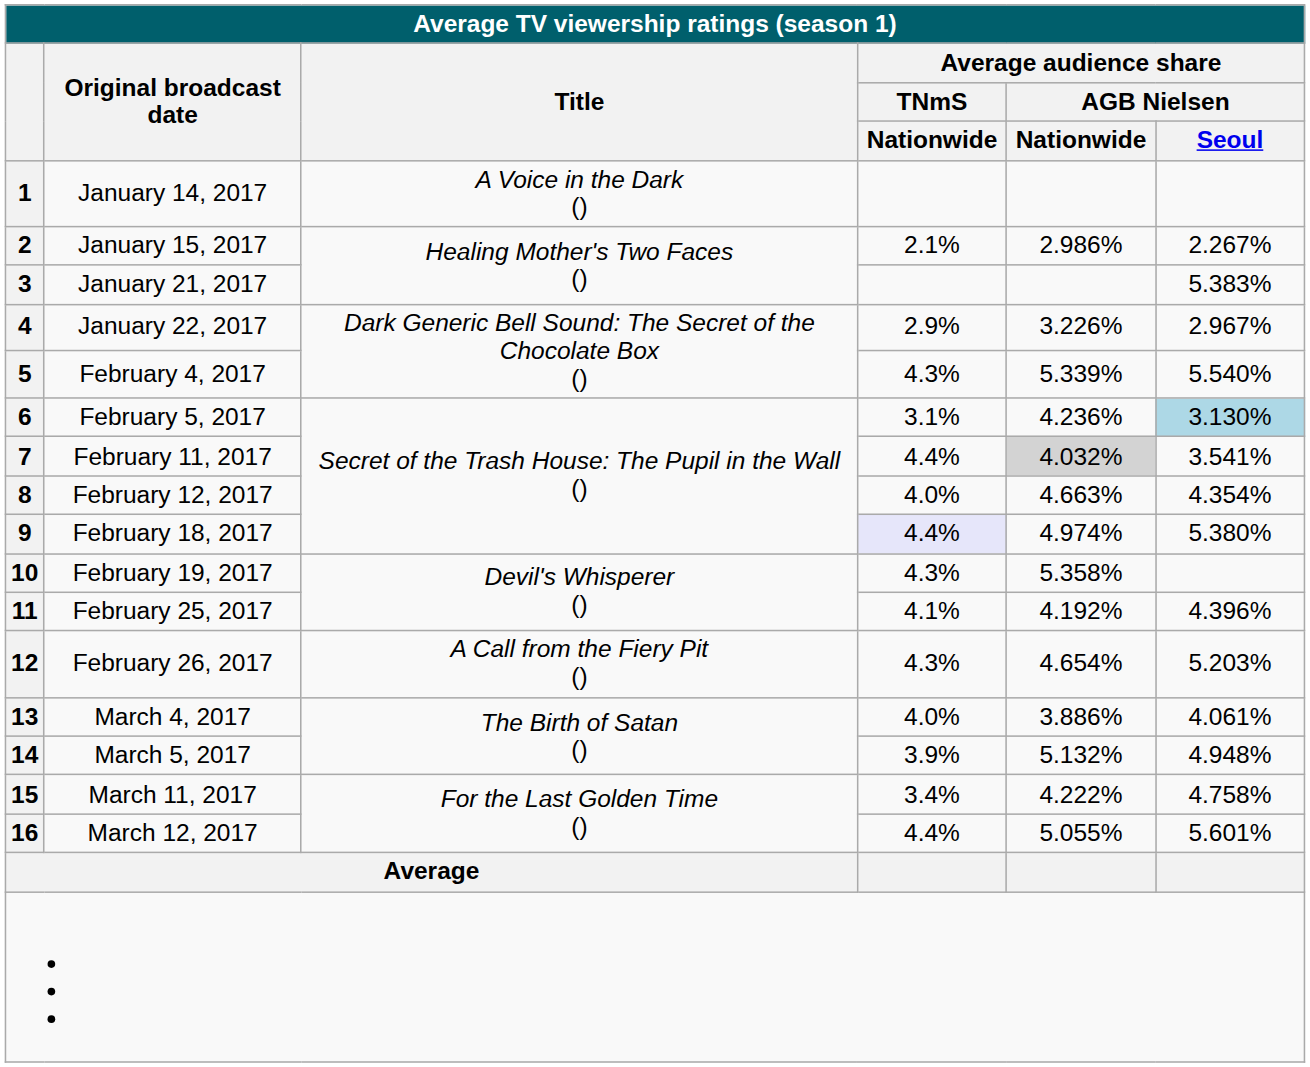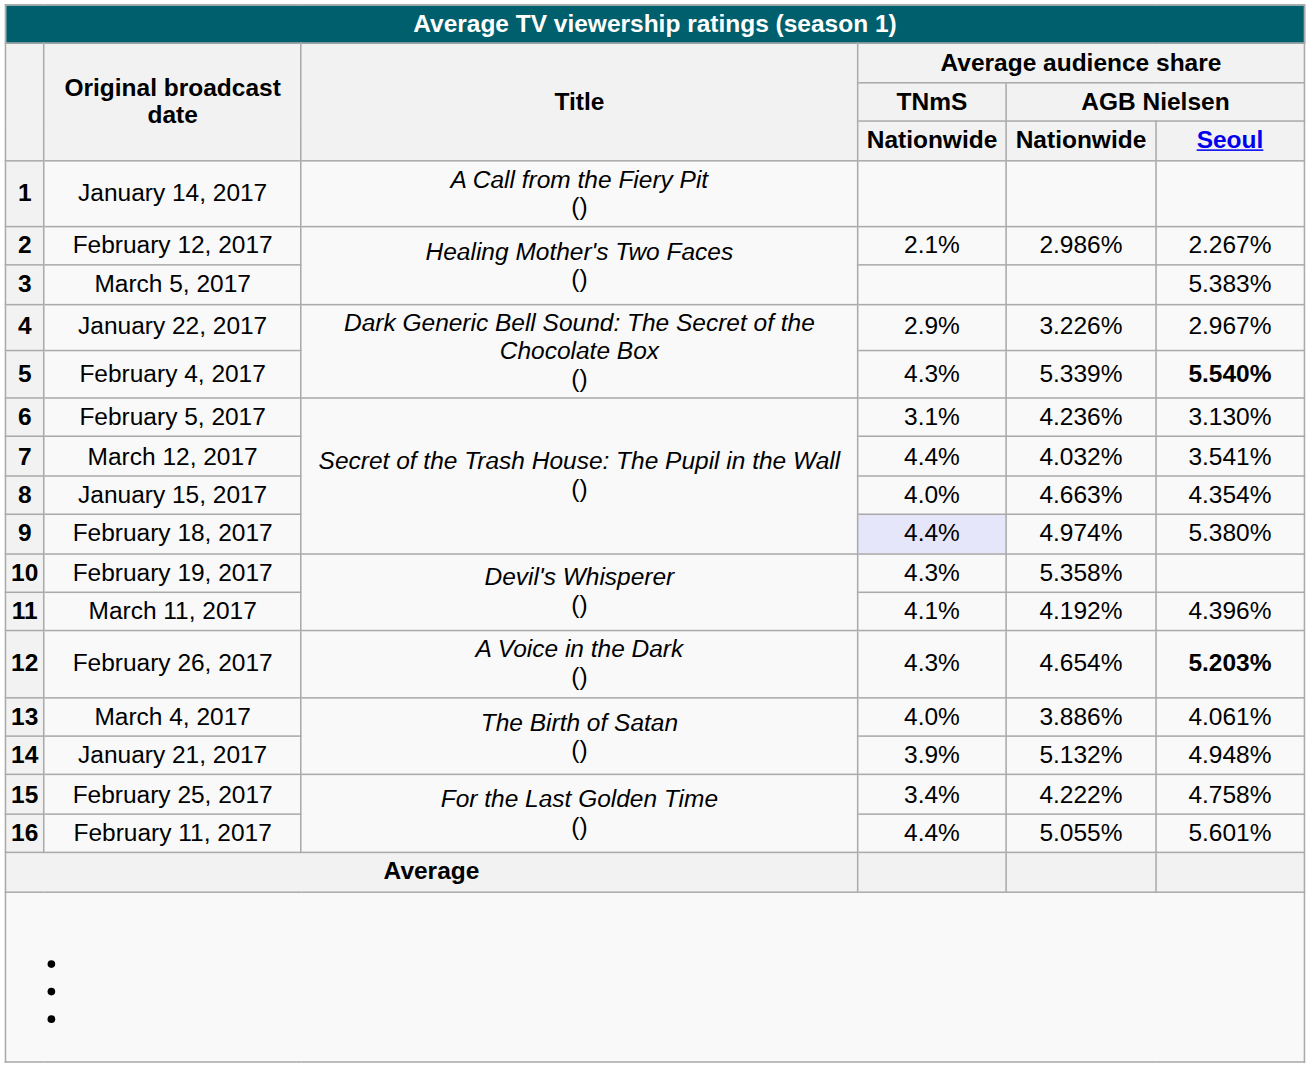1 | Title: A Voice in the Dark () -> A Call from the Fiery Pit ()
2 | Original broadcast date: January 15, 2017 -> February 12, 2017
3 | Original broadcast date: January 21, 2017 -> March 5, 2017
5 | Average audience share / AGB Nielsen / Seoul: normal -> bold
6 | Average audience share / AGB Nielsen / Seoul: lightblue background -> no background
7 | Original broadcast date: February 11, 2017 -> March 12, 2017
7 | Average audience share / AGB Nielsen / Nationwide: lightgrey background -> no background
8 | Original broadcast date: February 12, 2017 -> January 15, 2017
11 | Original broadcast date: February 25, 2017 -> March 11, 2017
12 | Title: A Call from the Fiery Pit () -> A Voice in the Dark ()
12 | Average audience share / AGB Nielsen / Seoul: normal -> bold
14 | Original broadcast date: March 5, 2017 -> January 21, 2017
15 | Original broadcast date: March 11, 2017 -> February 25, 2017
16 | Original broadcast date: March 12, 2017 -> February 11, 2017
